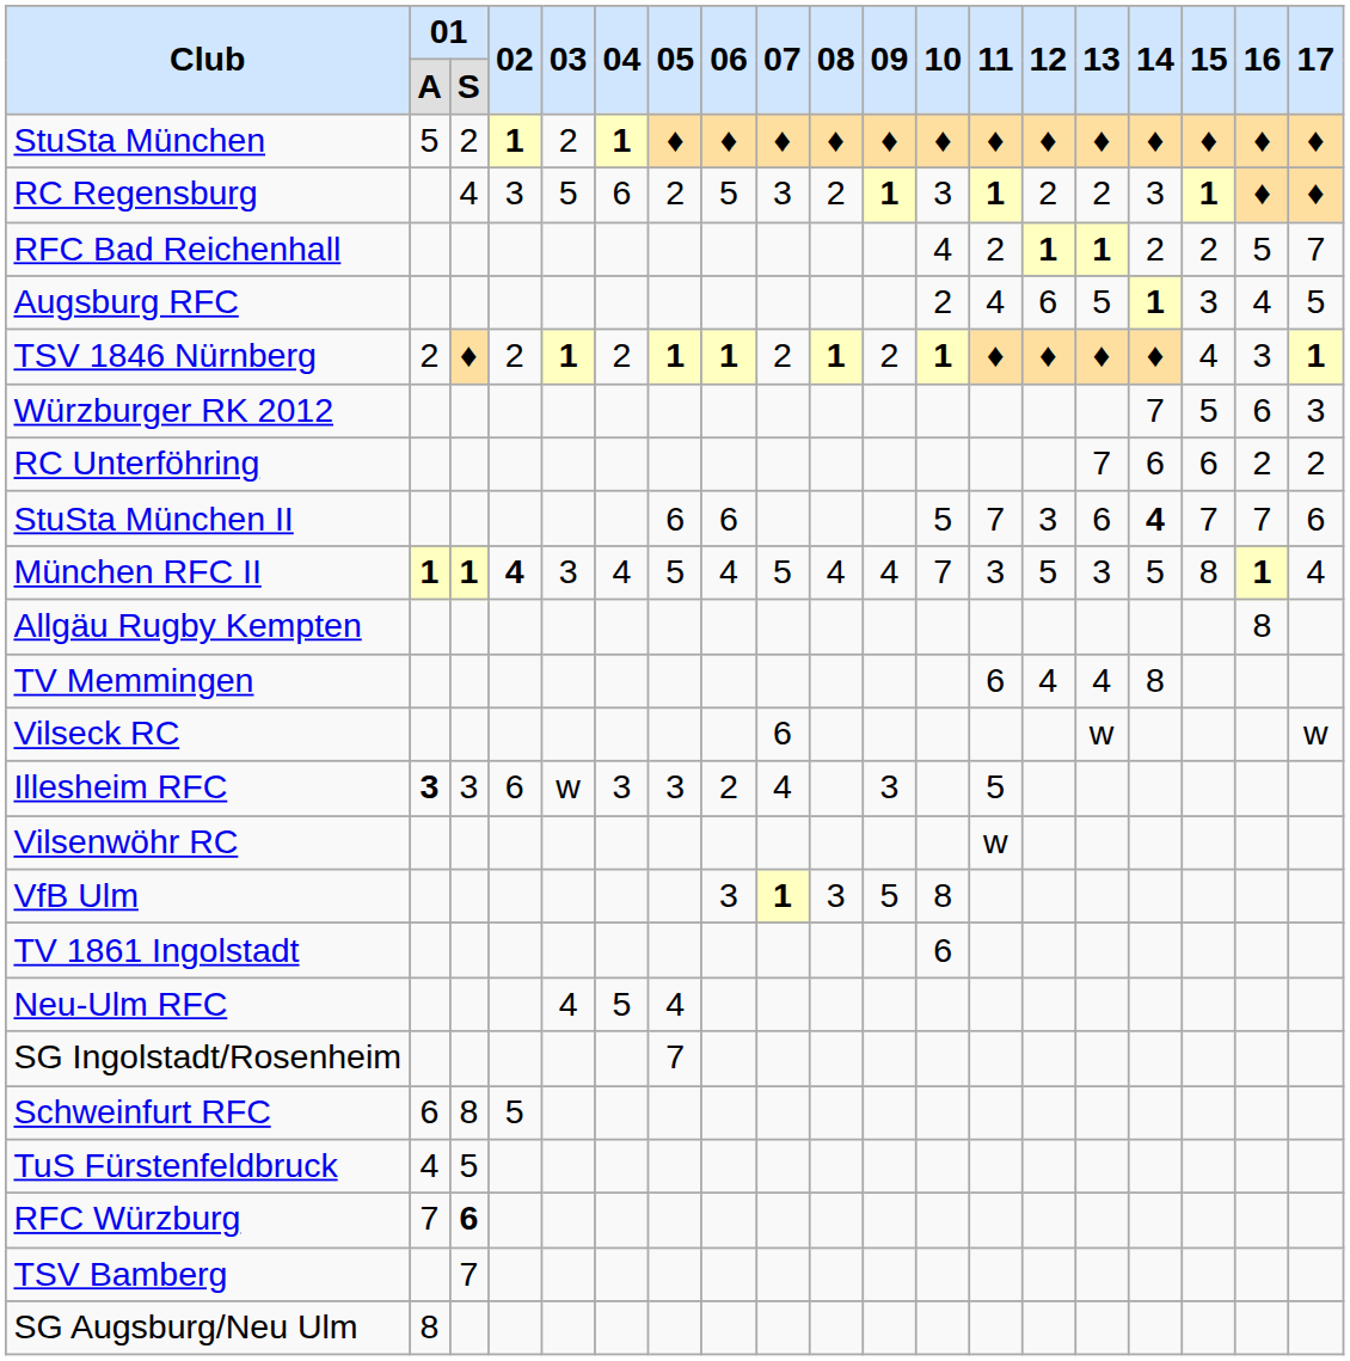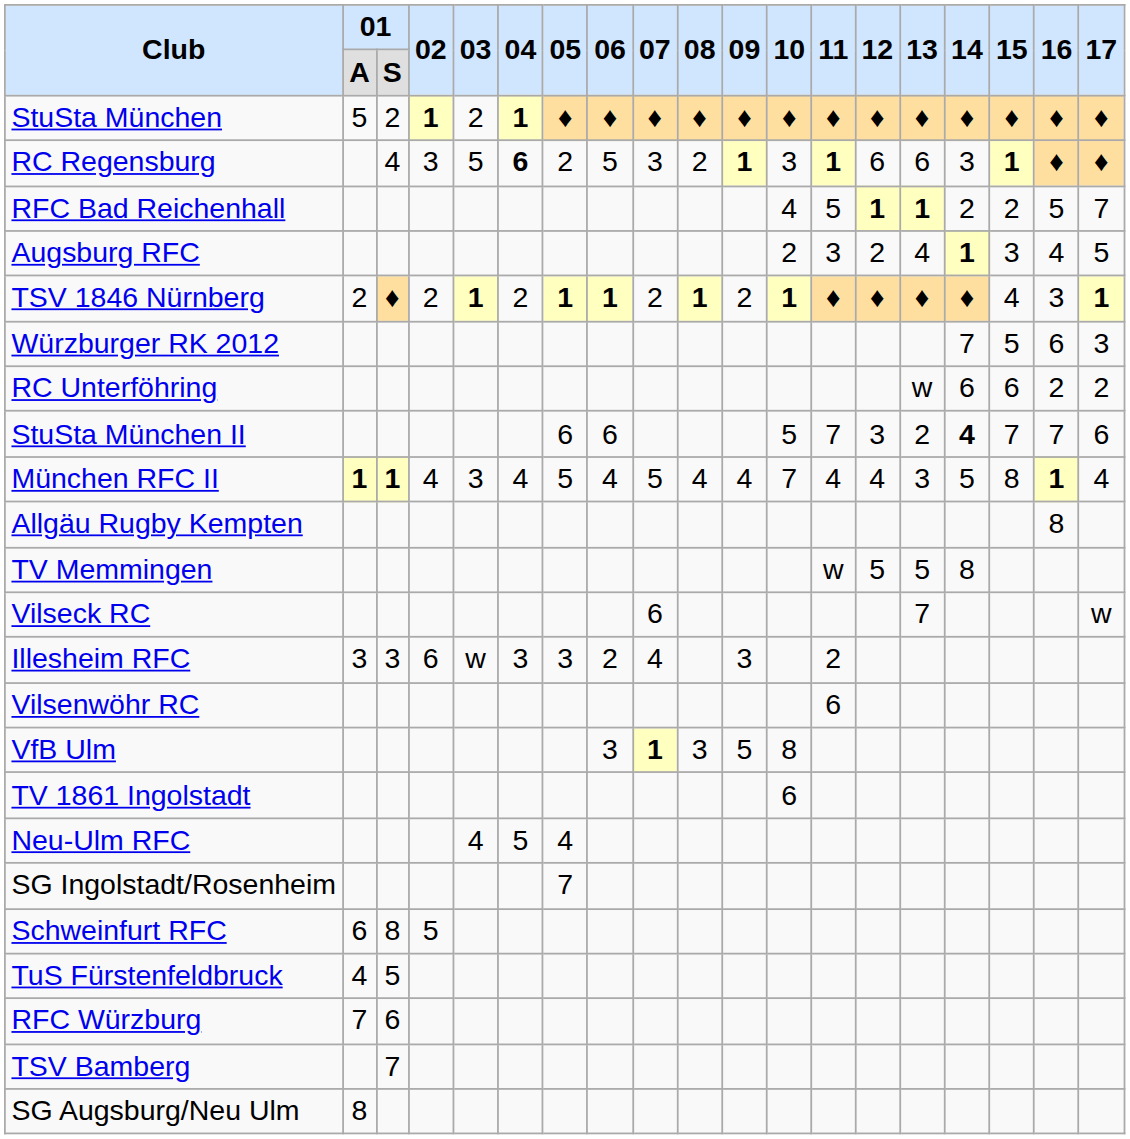RC Regensburg | 04: normal -> bold
RC Regensburg | 12: 2 -> 6
RC Regensburg | 13: 2 -> 6
RFC Bad Reichenhall | 11: 2 -> 5
Augsburg RFC | 11: 4 -> 3
Augsburg RFC | 12: 6 -> 2
Augsburg RFC | 13: 5 -> 4
RC Unterföhring | 13: 7 -> w
StuSta München II | 13: 6 -> 2
München RFC II | 02: bold -> normal
München RFC II | 11: 3 -> 4
München RFC II | 12: 5 -> 4
TV Memmingen | 11: 6 -> w
TV Memmingen | 12: 4 -> 5
TV Memmingen | 13: 4 -> 5
Vilseck RC | 13: w -> 7
Illesheim RFC | column 2: bold -> normal
Illesheim RFC | 11: 5 -> 2
Vilsenwöhr RC | 11: w -> 6
RFC Würzburg | column 3: bold -> normal
